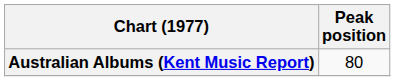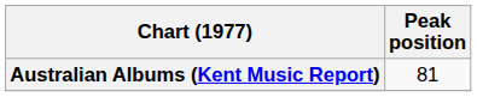Australian Albums (Kent Music Report) | Peak position: 80 -> 81
